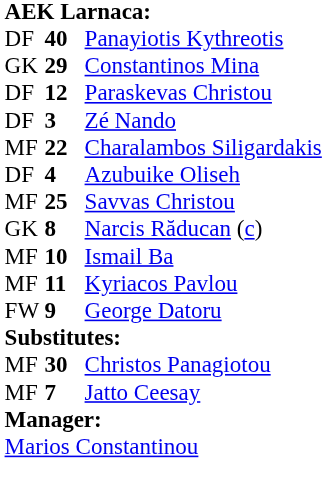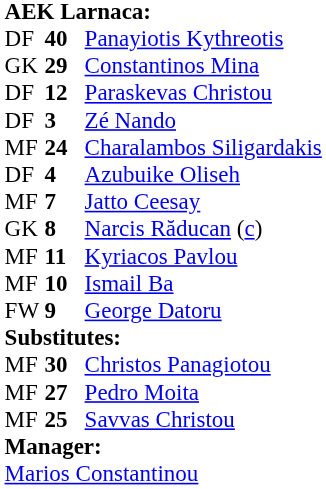Charalambos Siligardakis | column 2: 22 -> 24
rows swapped: Jatto Ceesay <-> Savvas Christou
rows swapped: Kyriacos Pavlou <-> Ismail Ba
+ row: MF | 27 | Pedro Moita
